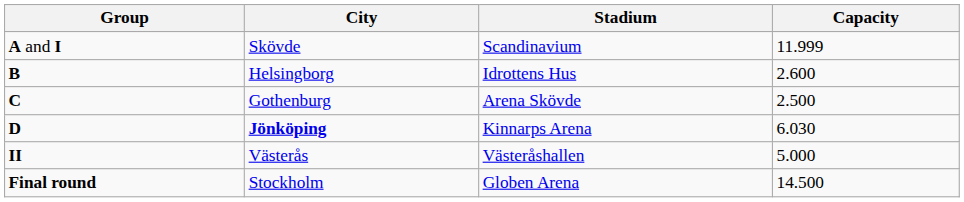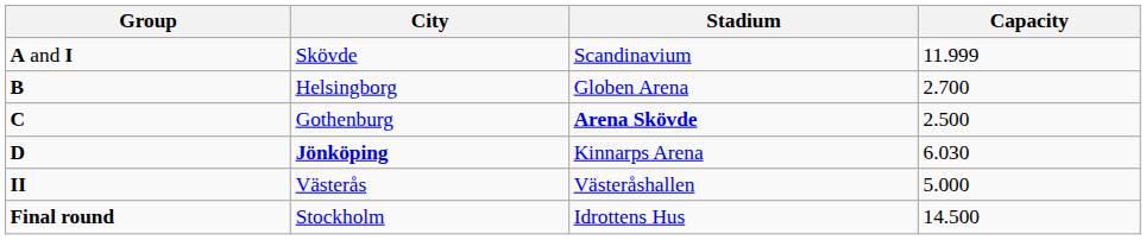B | Stadium: Idrottens Hus -> Globen Arena
B | Capacity: 2.600 -> 2.700
C | Stadium: normal -> bold
Final round | Stadium: Globen Arena -> Idrottens Hus
